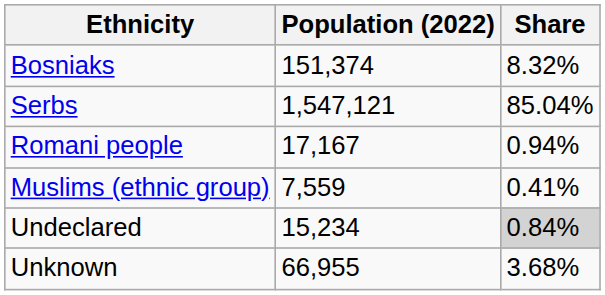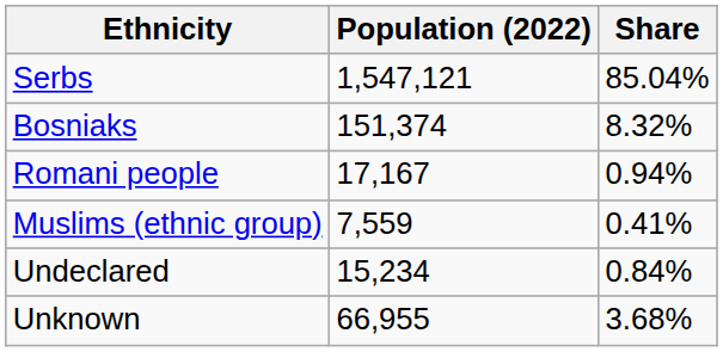rows swapped: Serbs <-> Bosniaks
Undeclared | Share: lightgrey background -> no background
